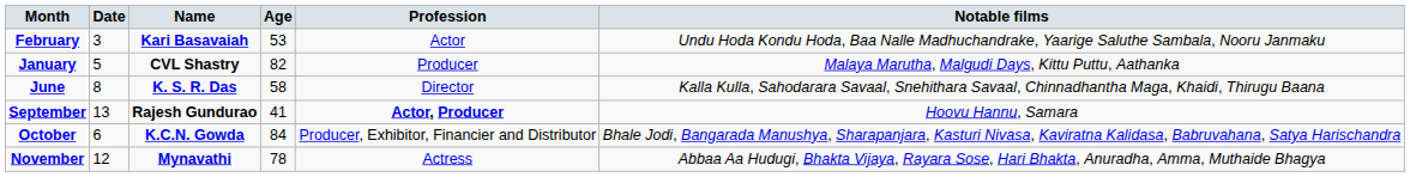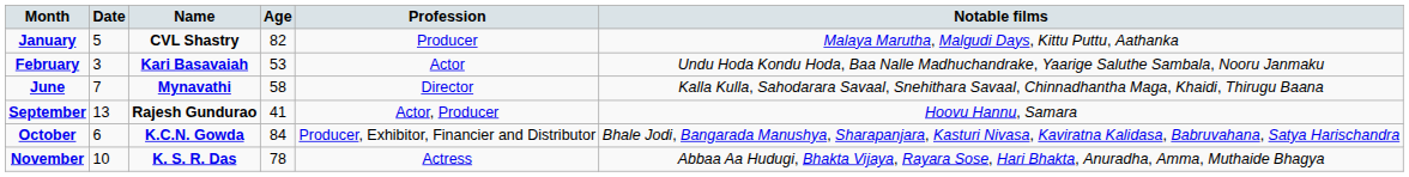rows swapped: January <-> February
June | Date: 8 -> 7
June | Name: K. S. R. Das -> Mynavathi
September | Profession: bold -> normal
November | Date: 12 -> 10
November | Name: Mynavathi -> K. S. R. Das
